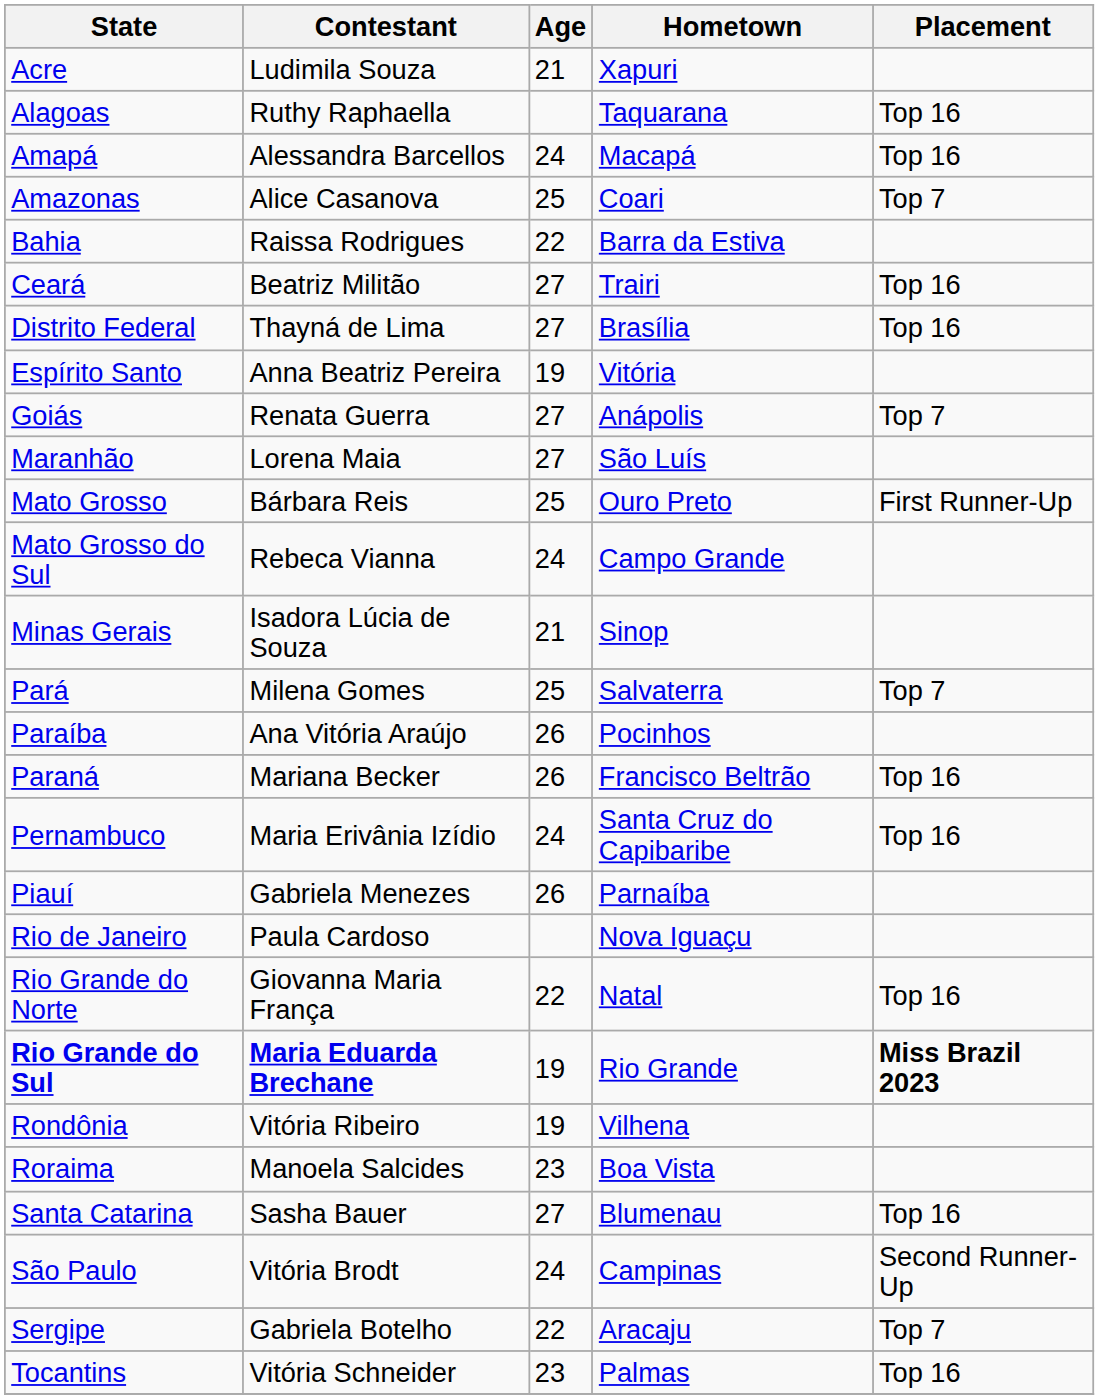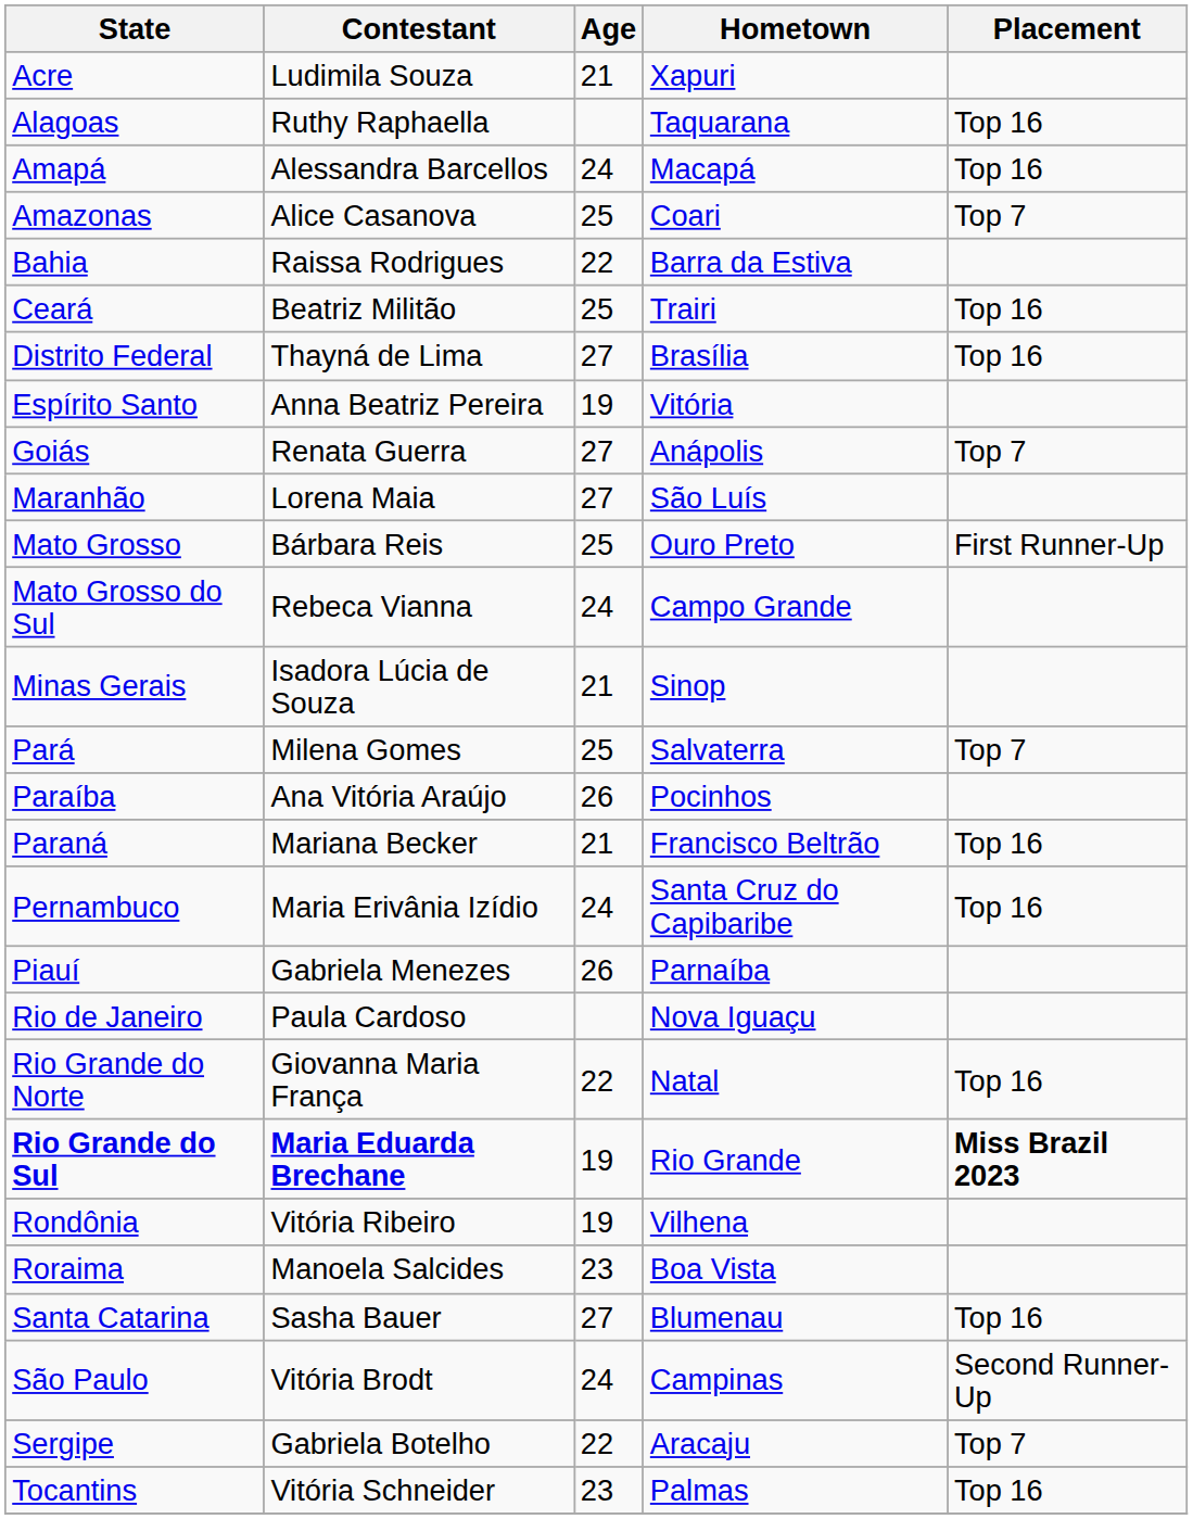Ceará | Age: 27 -> 25
Paraná | Age: 26 -> 21
